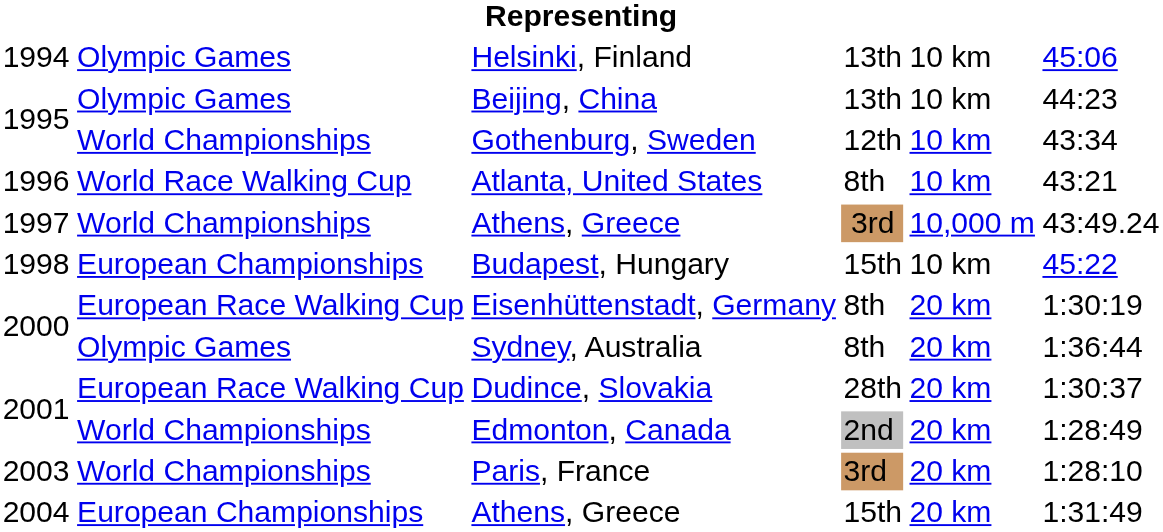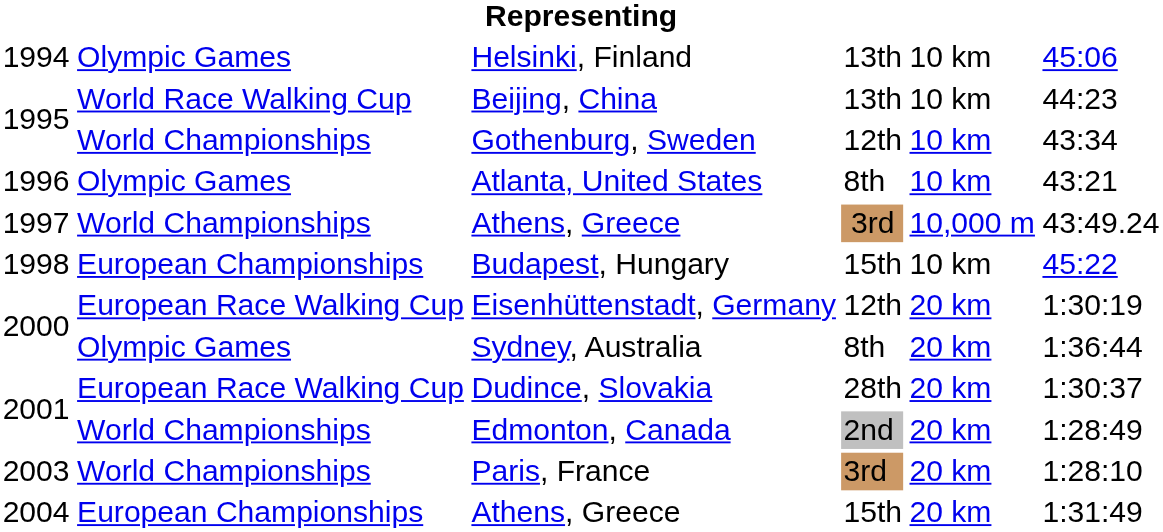Beijing, China | column 2: Olympic Games -> World Race Walking Cup
Atlanta, United States | column 2: World Race Walking Cup -> Olympic Games
Eisenhüttenstadt, Germany | column 4: 8th -> 12th
